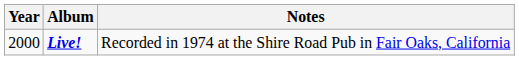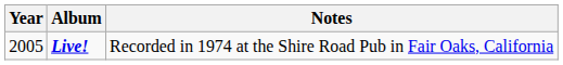Live! | Year: 2000 -> 2005
